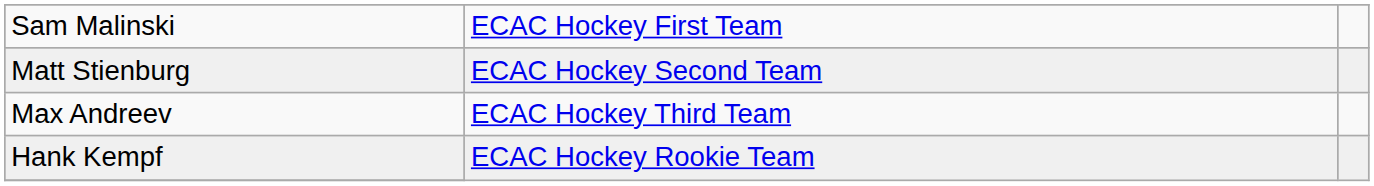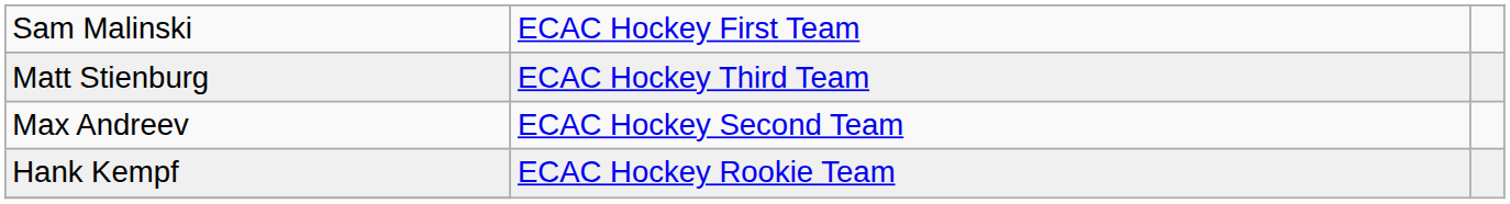Matt Stienburg | column 2: ECAC Hockey Second Team -> ECAC Hockey Third Team
Max Andreev | column 2: ECAC Hockey Third Team -> ECAC Hockey Second Team
